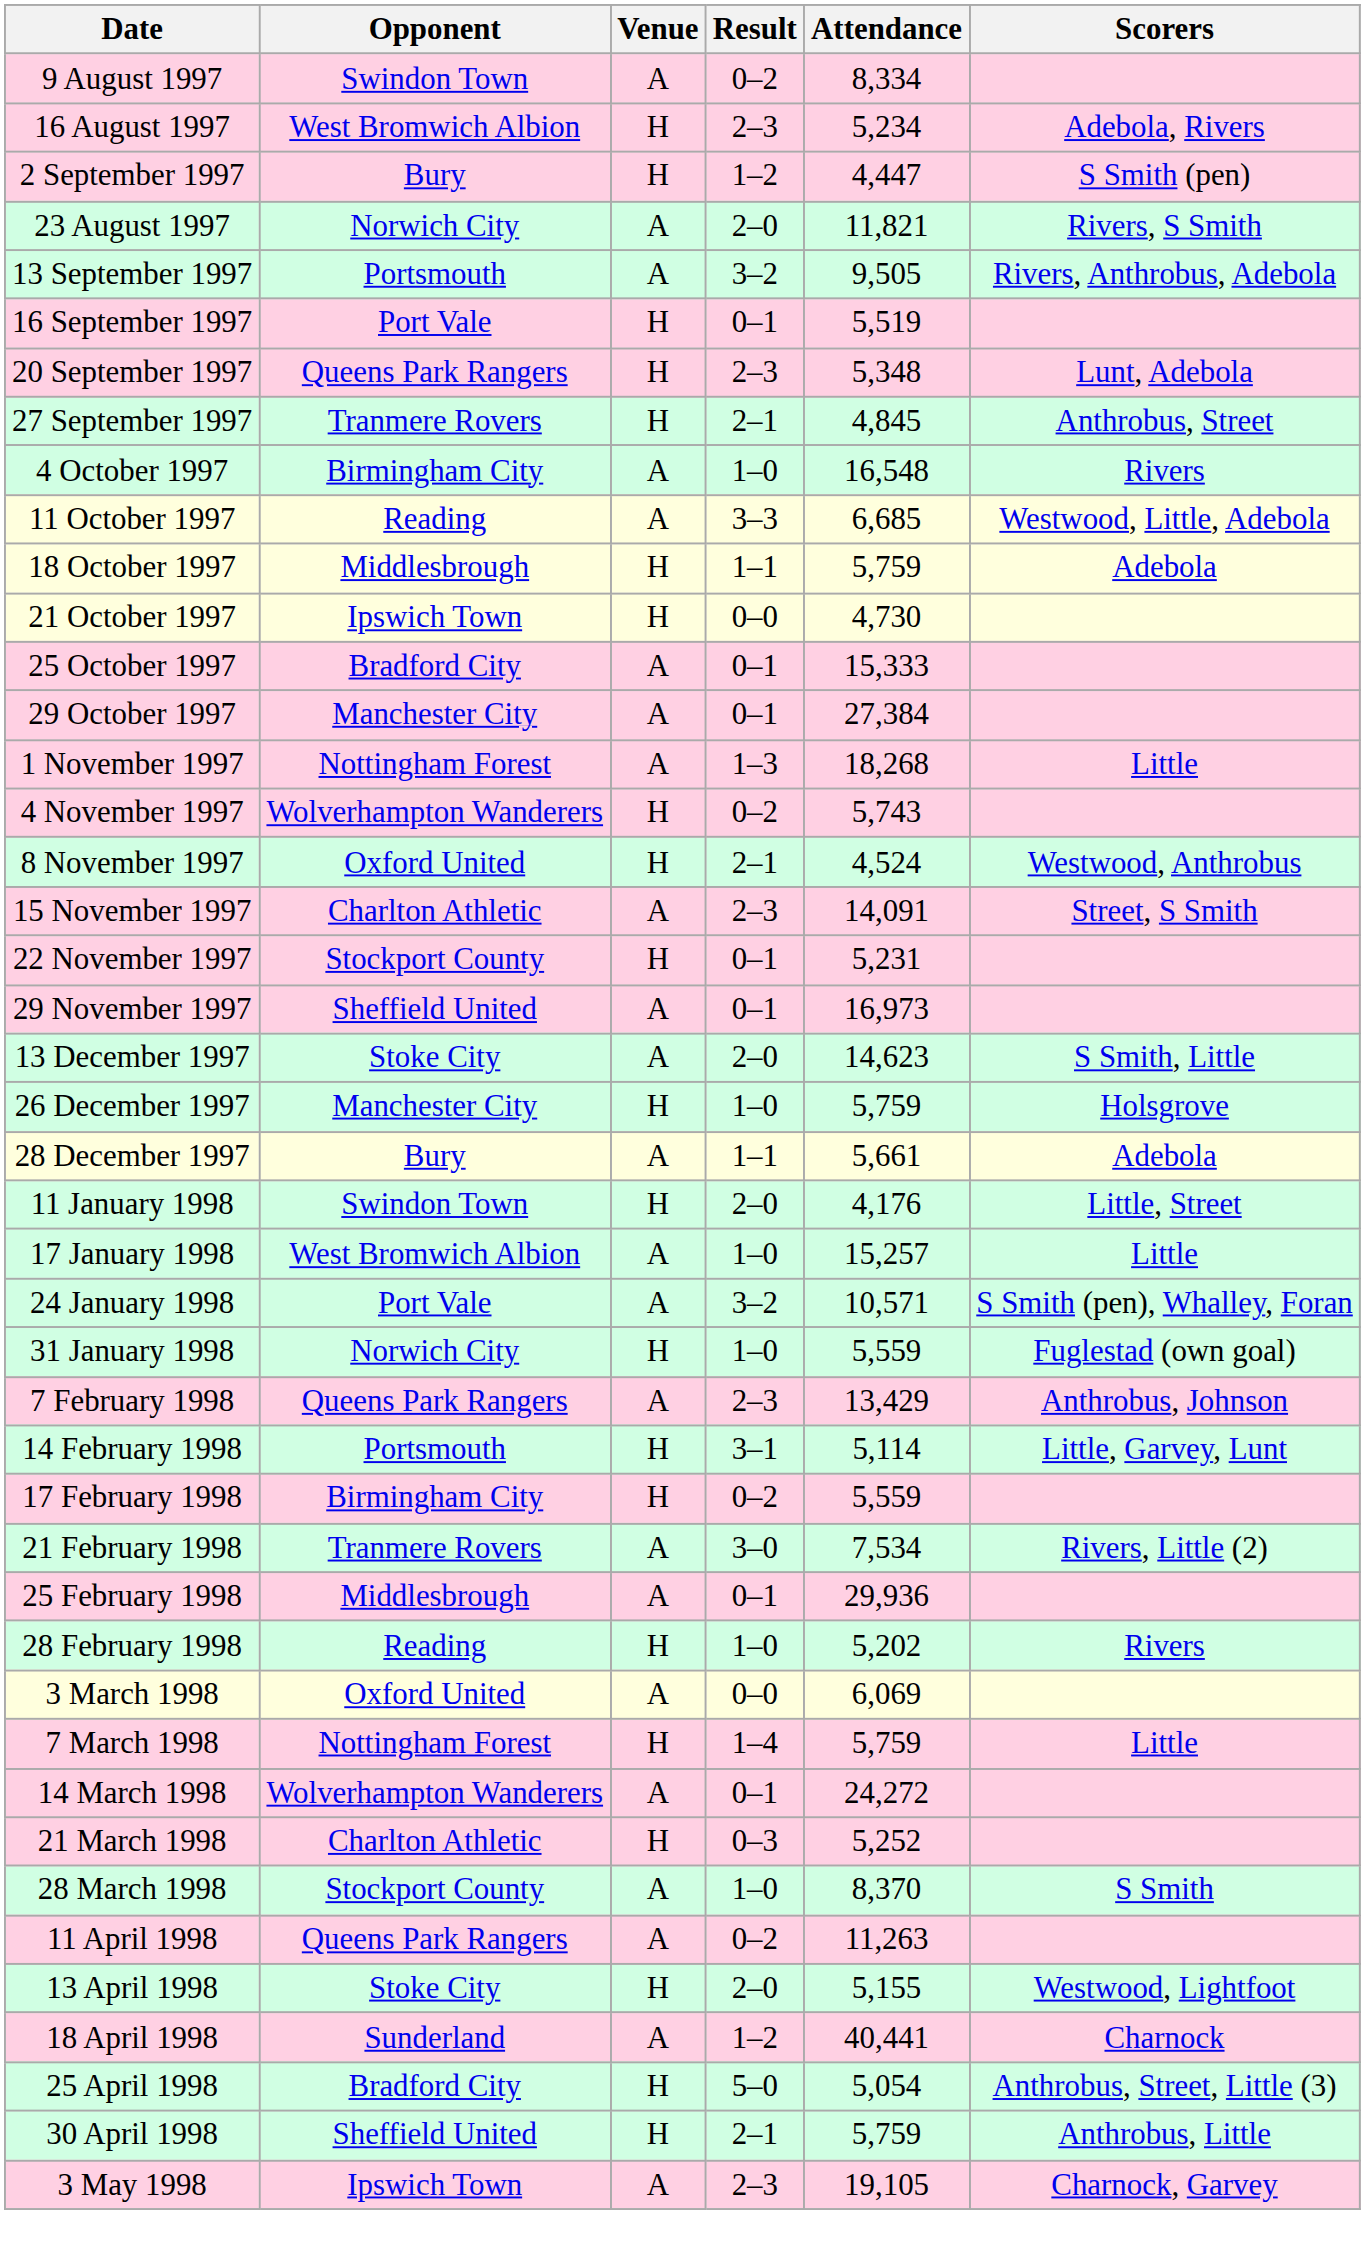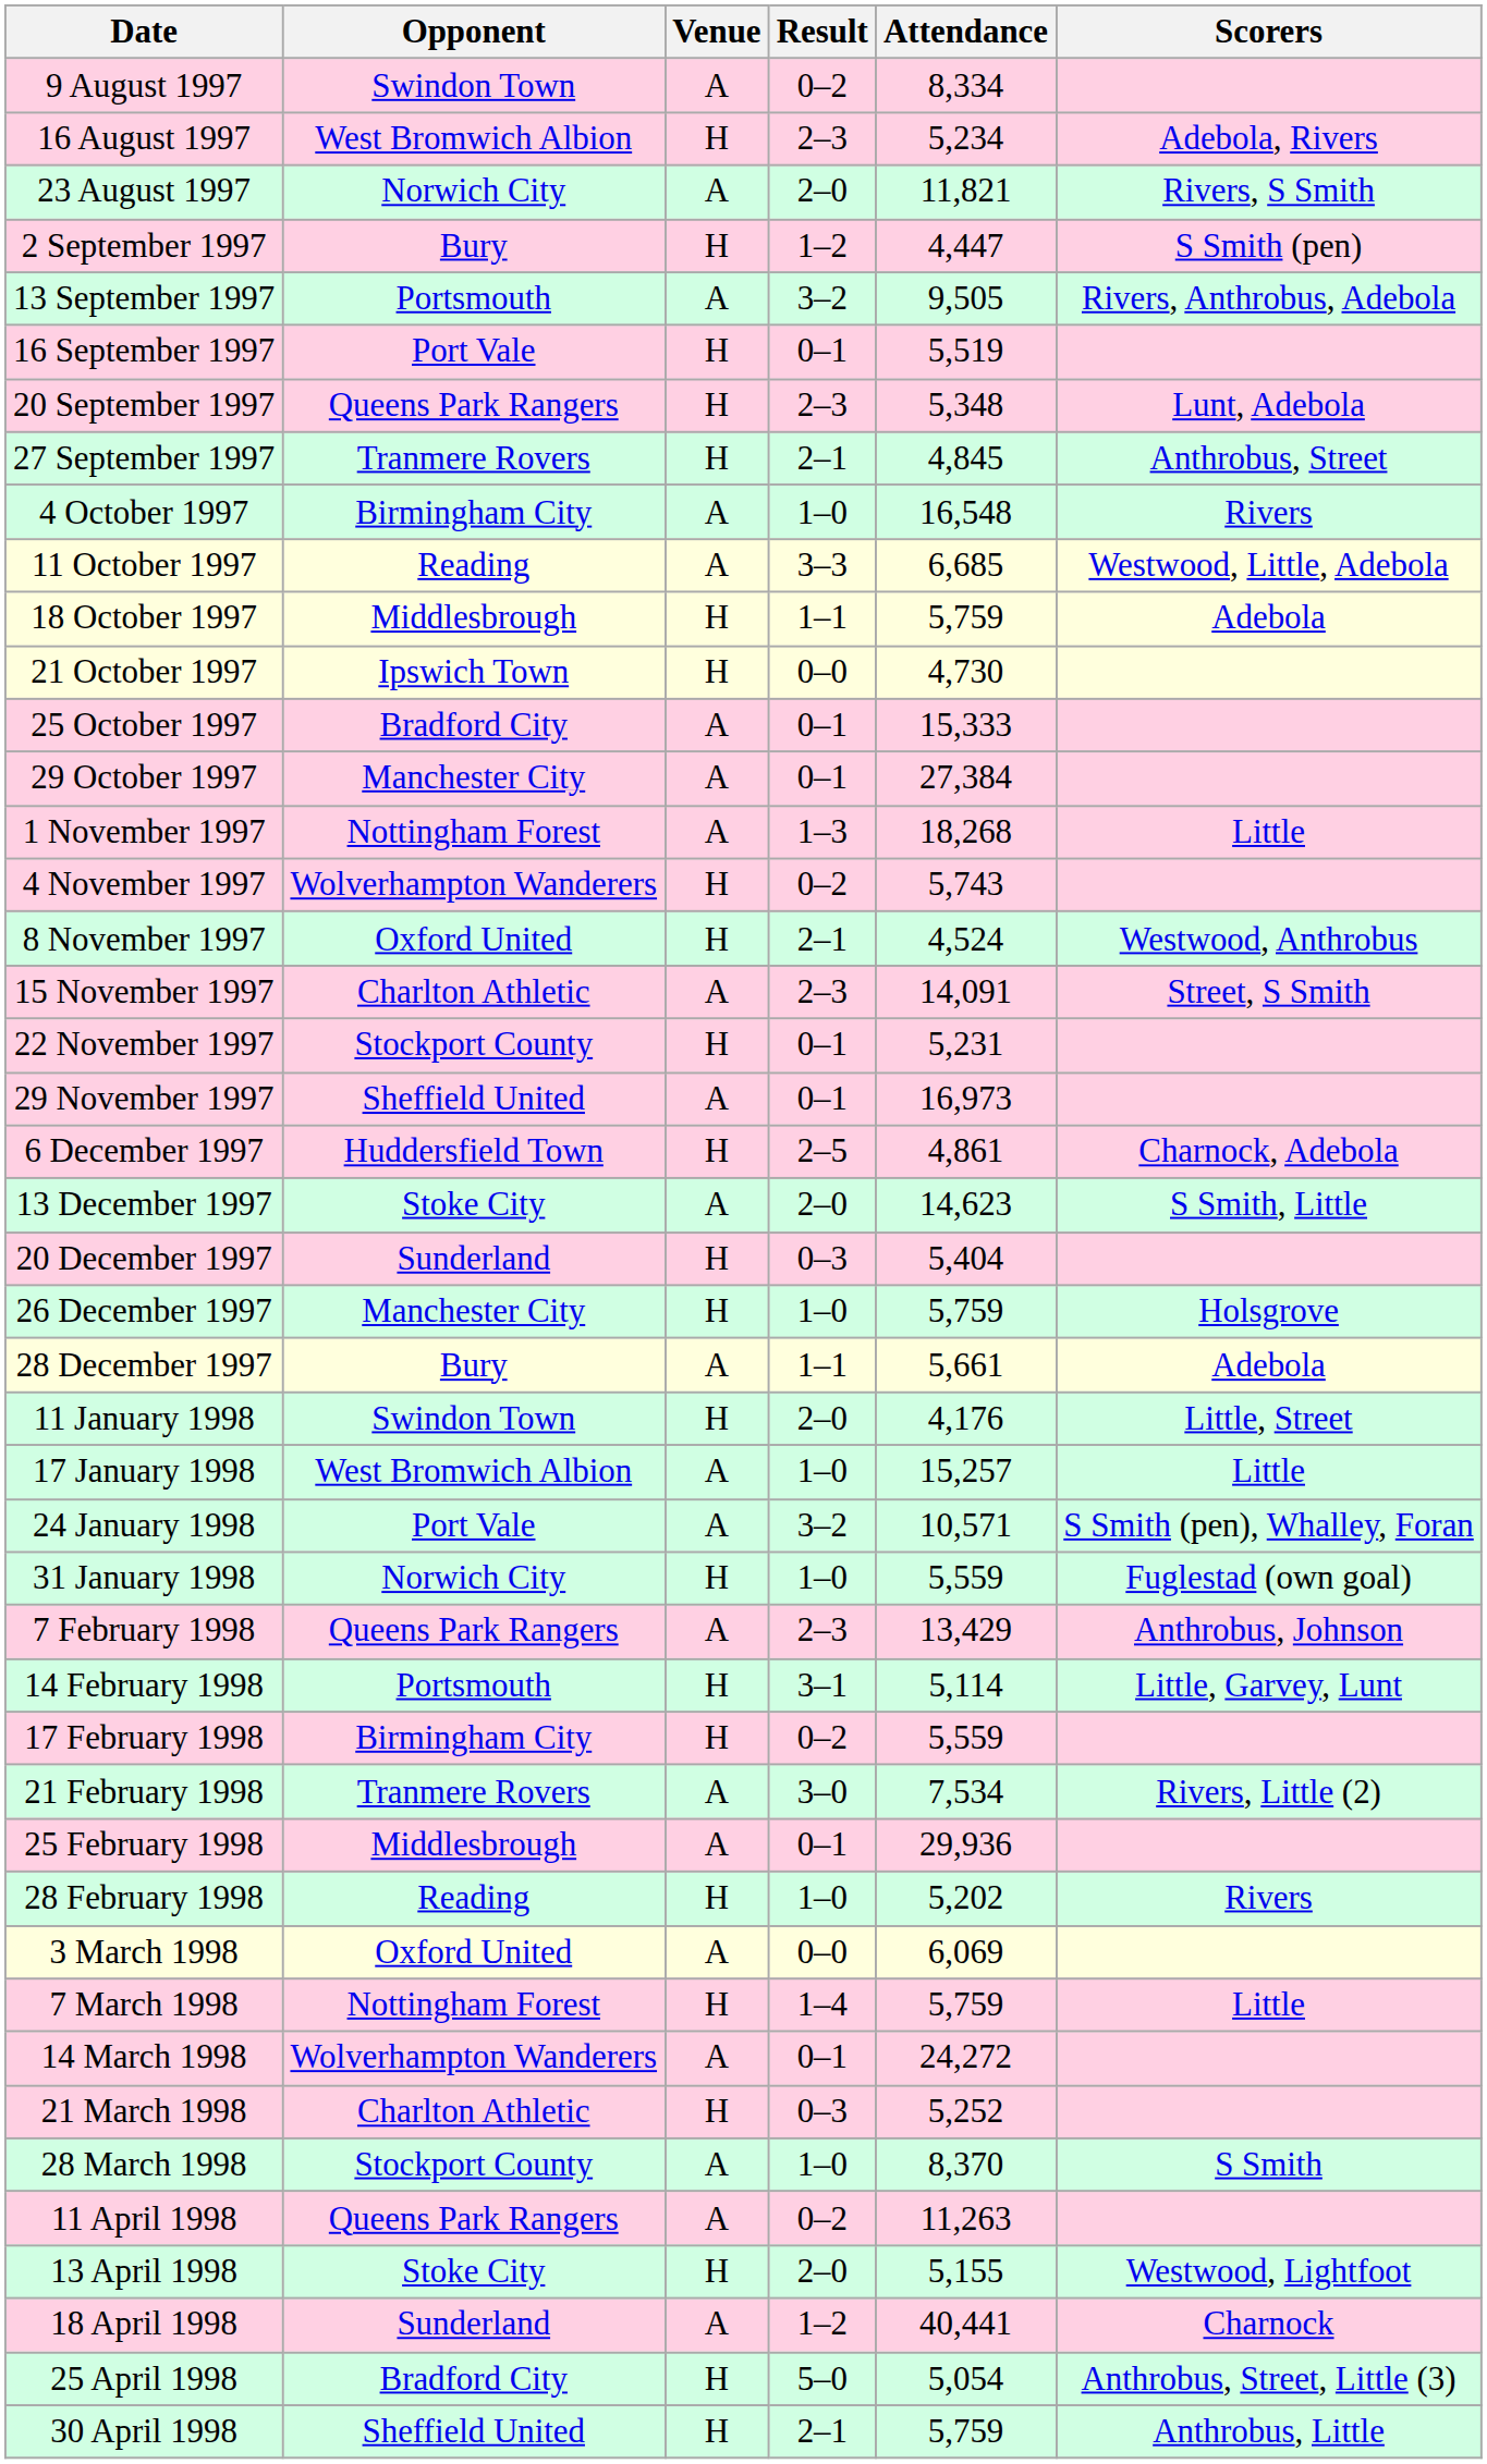rows swapped: 23 August 1997 <-> 2 September 1997
+ row: 6 December 1997 | Huddersfield Town | H | 2–5 | 4,861 | Charnock, Adebola
+ row: 20 December 1997 | Sunderland | H | 0–3 | 5,404
- row: 3 May 1998 | Ipswich Town | A | 2–3 | 19,105 | Charnock, Garvey
